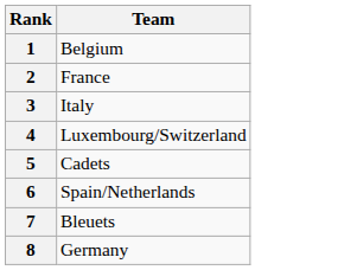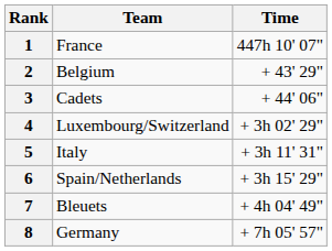+ column: Time | 447h 10' 07" | + 43' 29" | + 44' 06" | + 3h 02' 29" | + 3h 11' 31" | + 3h 15' 29" | + 4h 04' 49" | + 7h 05' 57"
1 | Team: Belgium -> France
2 | Team: France -> Belgium
3 | Team: Italy -> Cadets
5 | Team: Cadets -> Italy
